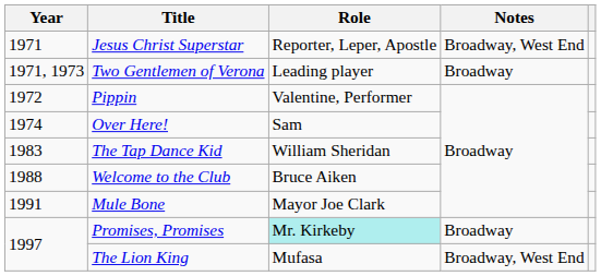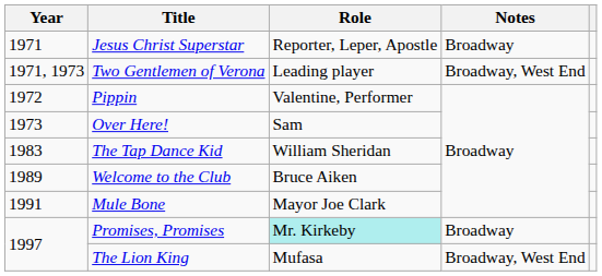Jesus Christ Superstar | Notes: Broadway, West End -> Broadway
Two Gentlemen of Verona | Notes: Broadway -> Broadway, West End
Over Here! | Year: 1974 -> 1973
Welcome to the Club | Year: 1988 -> 1989
